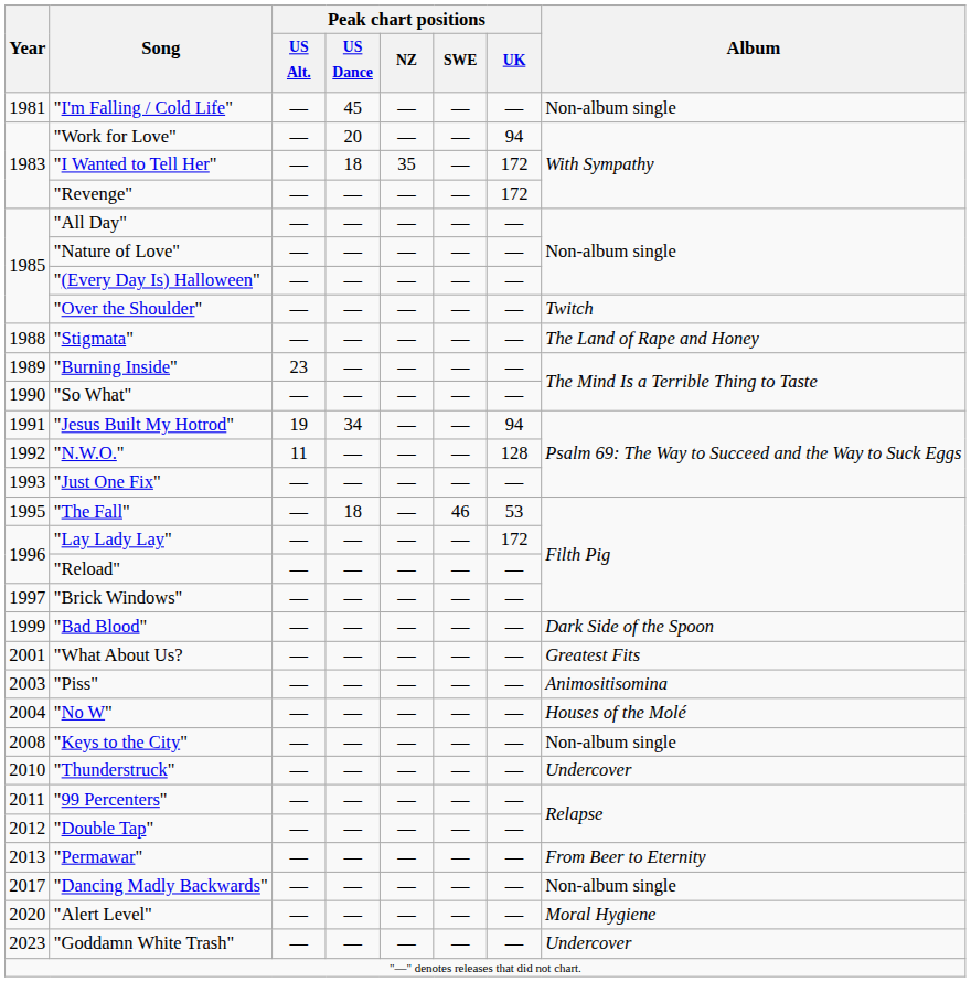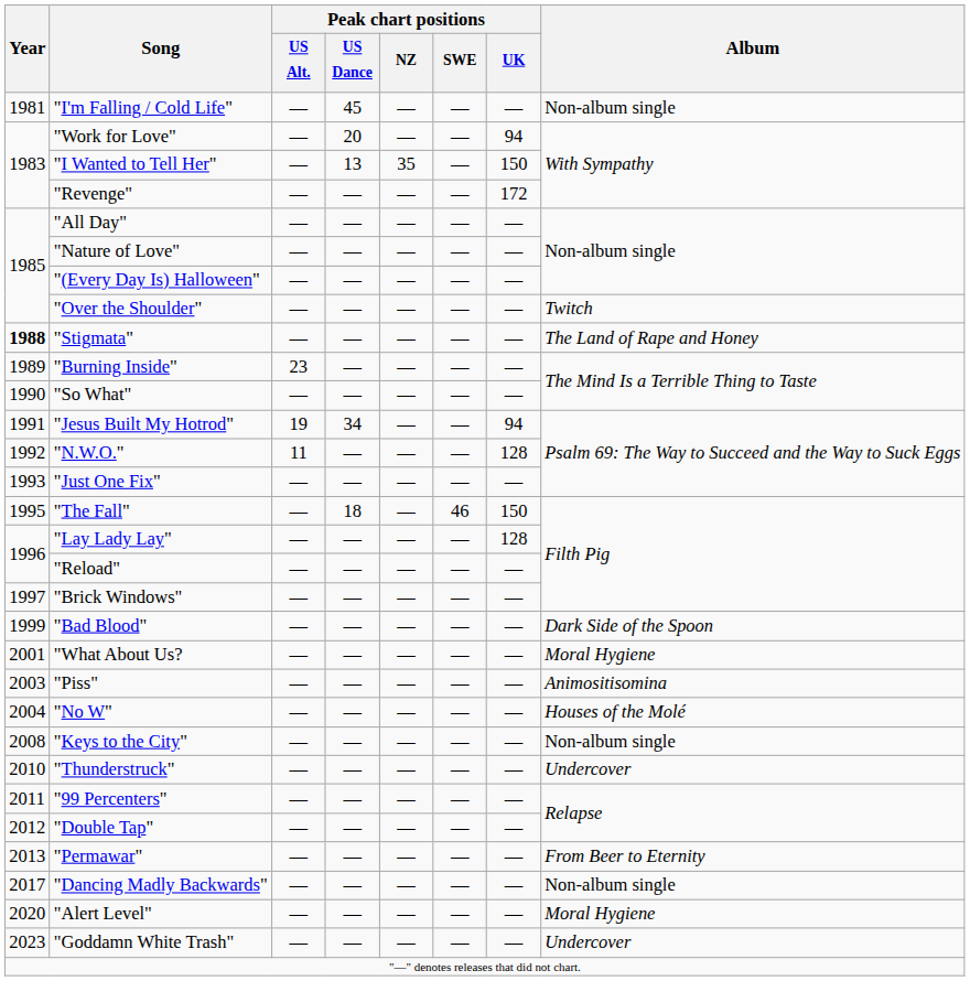"I Wanted to Tell Her" | Peak chart positions / US Dance: 18 -> 13
"I Wanted to Tell Her" | Peak chart positions / UK: 172 -> 150
"Stigmata" | Year: normal -> bold
"The Fall" | Peak chart positions / UK: 53 -> 150
"Lay Lady Lay" | Peak chart positions / UK: 172 -> 128
"What About Us? | Album: Greatest Fits -> Moral Hygiene
